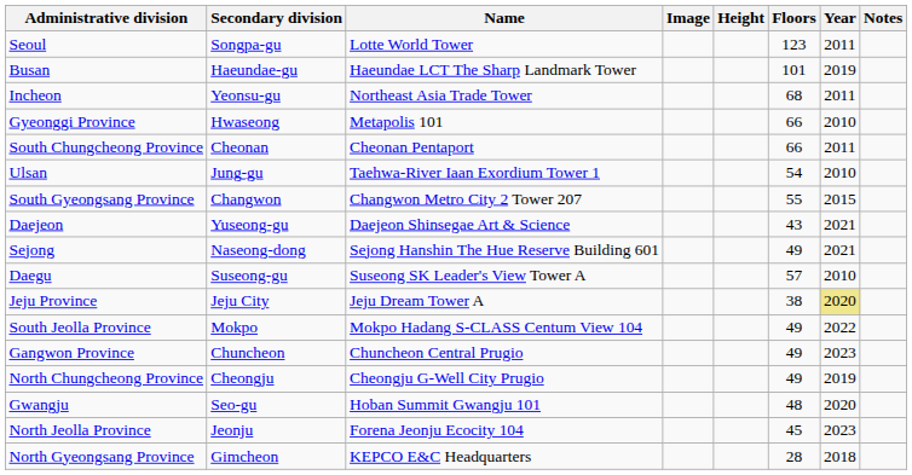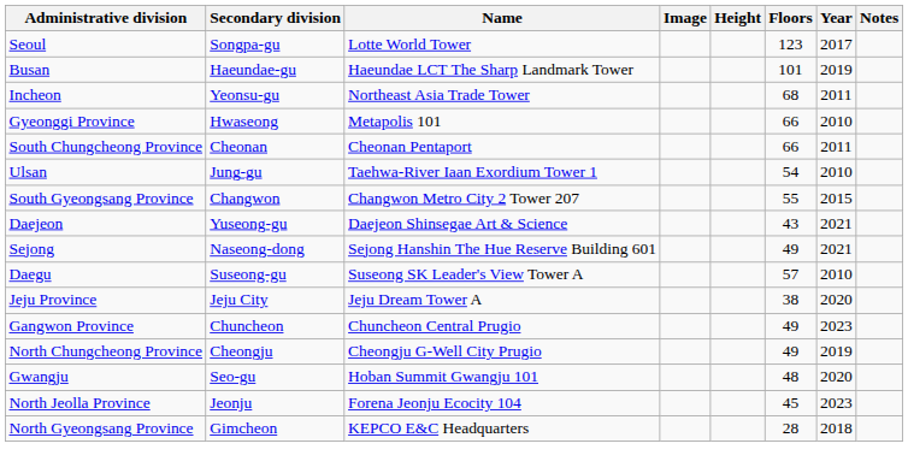Seoul | Year: 2011 -> 2017
Jeju Province | Year: khaki background -> no background
- row: South Jeolla Province | Mokpo | Mokpo Hadang S-CLASS Centum View 104 | 49 | 2022
